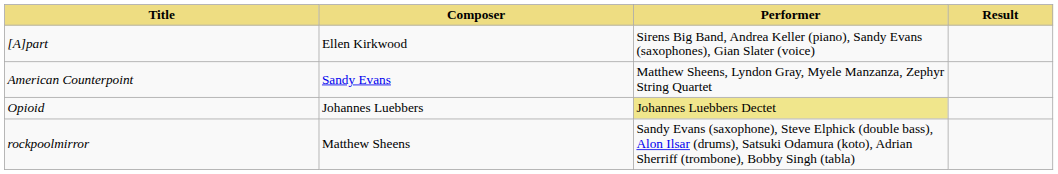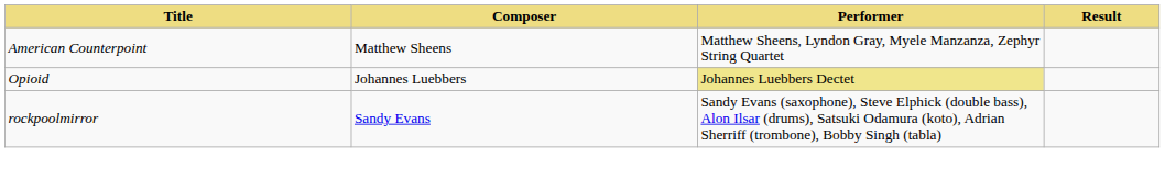- row: [A]part | Ellen Kirkwood | Sirens Big Band, Andrea Keller (piano), Sandy Evans (saxophones), Gian Slater (voice)
American Counterpoint | Composer: Sandy Evans -> Matthew Sheens
rockpoolmirror | Composer: Matthew Sheens -> Sandy Evans
